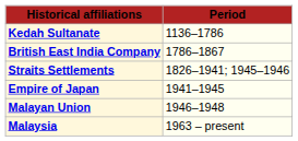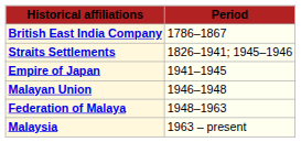- row: Kedah Sultanate | 1136–1786
+ row: Federation of Malaya | 1948–1963
